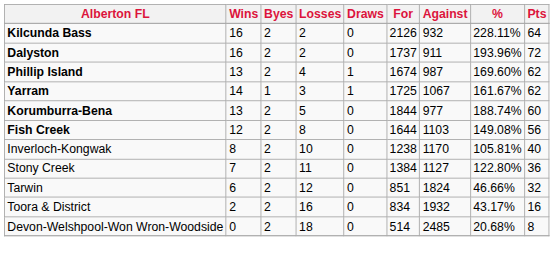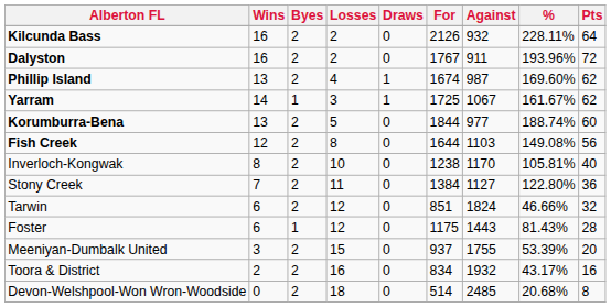Dalyston | For: 1737 -> 1767
+ row: Foster | 6 | 1 | 12 | 0 | 1175 | 1443 | 81.43% | 28
+ row: Meeniyan-Dumbalk United | 3 | 2 | 15 | 0 | 937 | 1755 | 53.39% | 20
